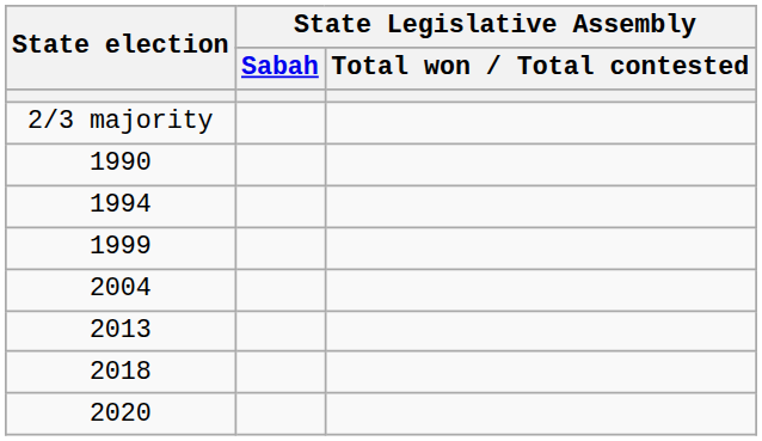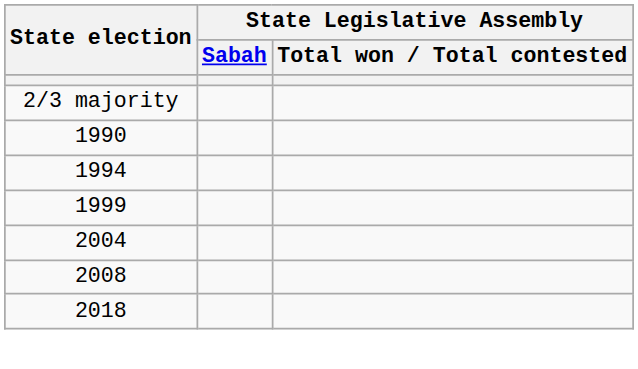+ row: 2008
- row: 2013
- row: 2020
